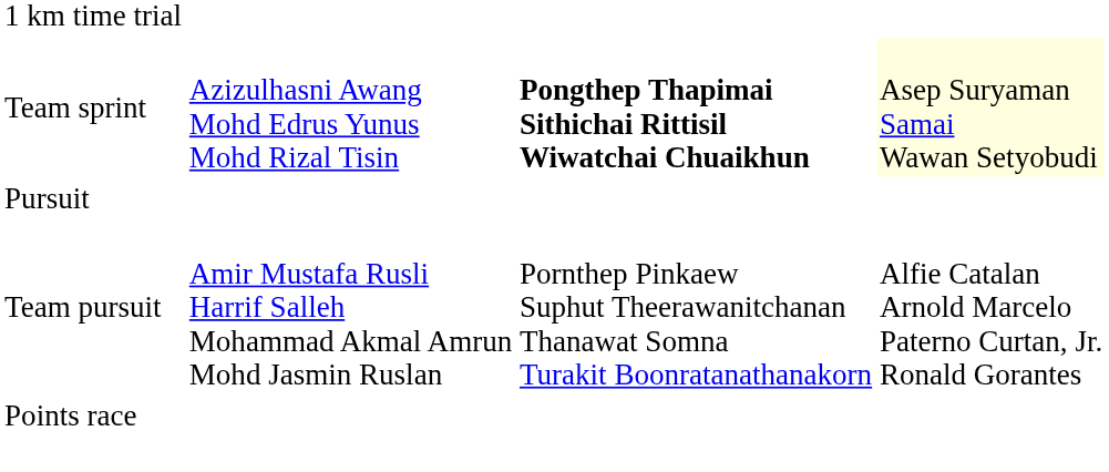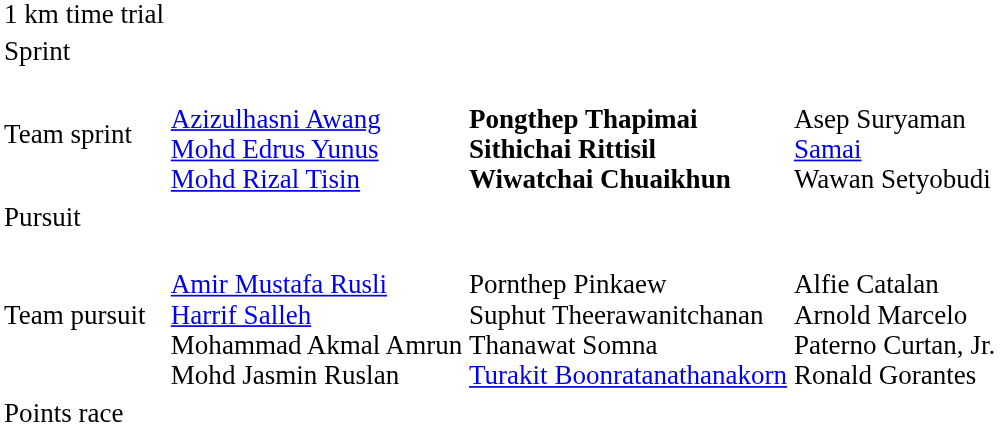+ row: Sprint
Team sprint | column 4: lightyellow background -> no background
